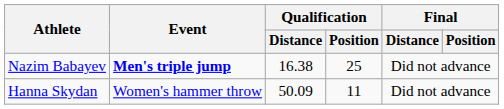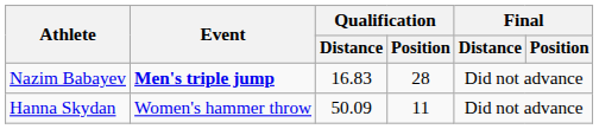Nazim Babayev | Qualification / Distance: 16.38 -> 16.83
Nazim Babayev | Qualification / Position: 25 -> 28
